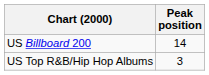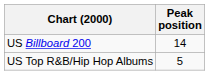US Top R&B/Hip Hop Albums | Peak position: 3 -> 5
